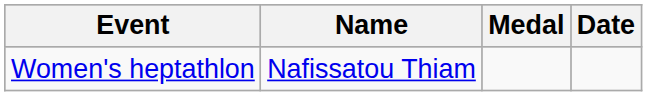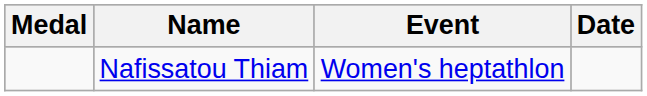columns swapped: Medal <-> Event
